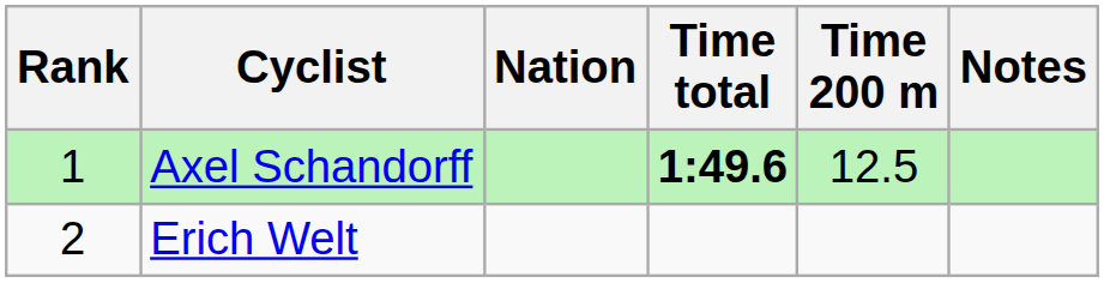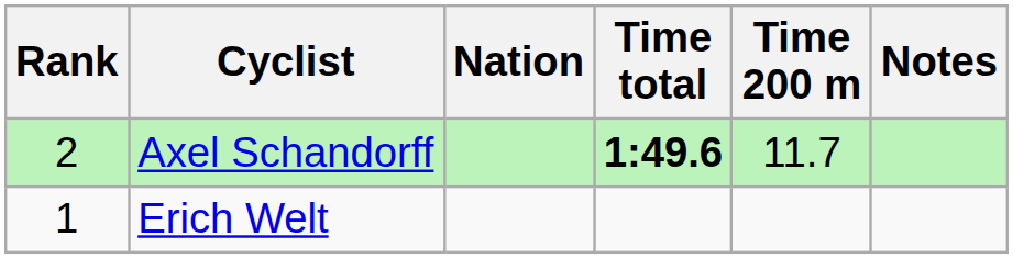Axel Schandorff | Rank: 1 -> 2
Axel Schandorff | Time 200 m: 12.5 -> 11.7
Erich Welt | Rank: 2 -> 1
